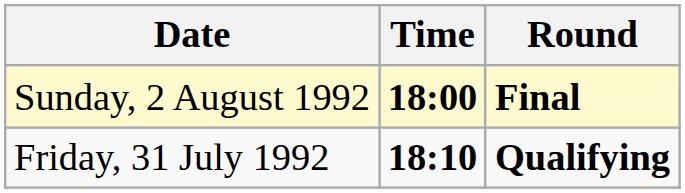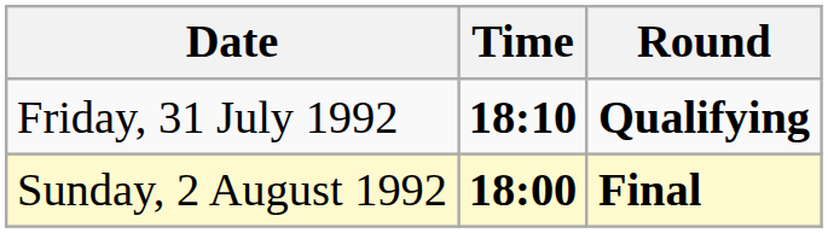rows swapped: Friday, 31 July 1992 <-> Sunday, 2 August 1992
